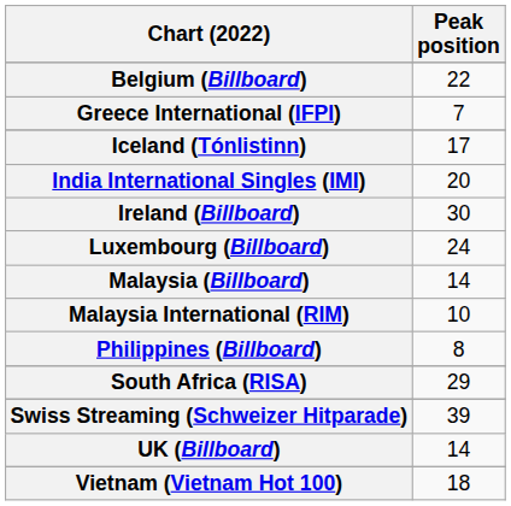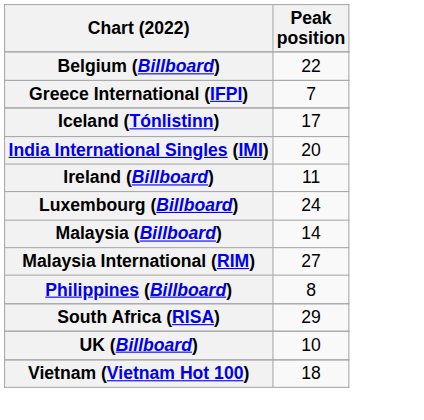Ireland (Billboard) | Peak position: 30 -> 11
Malaysia International (RIM) | Peak position: 10 -> 27
- row: Swiss Streaming (Schweizer Hitparade) | 39
UK (Billboard) | Peak position: 14 -> 10
